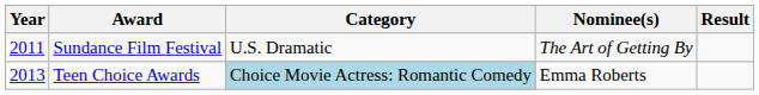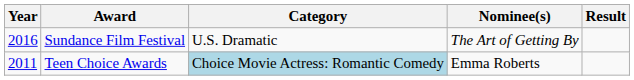Sundance Film Festival | Year: 2011 -> 2016
Teen Choice Awards | Year: 2013 -> 2011
